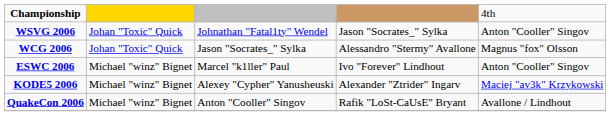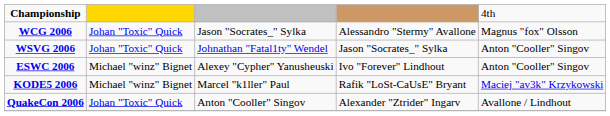rows swapped: WSVG 2006 <-> WCG 2006
ESWC 2006 | column 3: Marcel "k1ller" Paul -> Alexey "Cypher" Yanusheuski
KODE5 2006 | column 3: Alexey "Cypher" Yanusheuski -> Marcel "k1ller" Paul
KODE5 2006 | column 4: Alexander "Ztrider" Ingarv -> Rafik "LoSt-CaUsE" Bryant
QuakeCon 2006 | column 2: Michael "winz" Bignet -> Johan "Toxic" Quick
QuakeCon 2006 | column 4: Rafik "LoSt-CaUsE" Bryant -> Alexander "Ztrider" Ingarv
